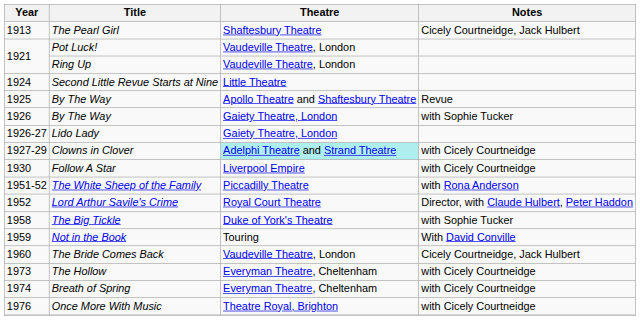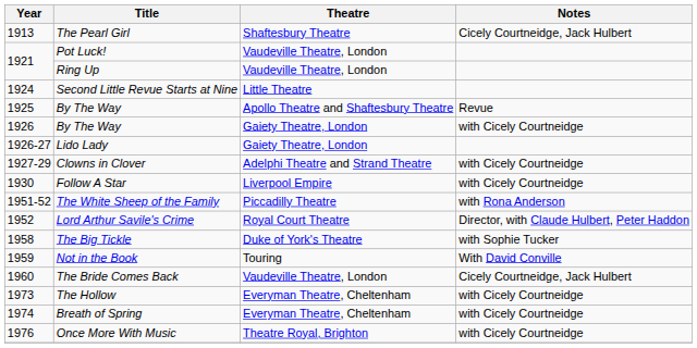1926 / By The Way | Notes: with Sophie Tucker -> with Cicely Courtneidge
Clowns in Clover | Theatre: paleturquoise background -> no background
